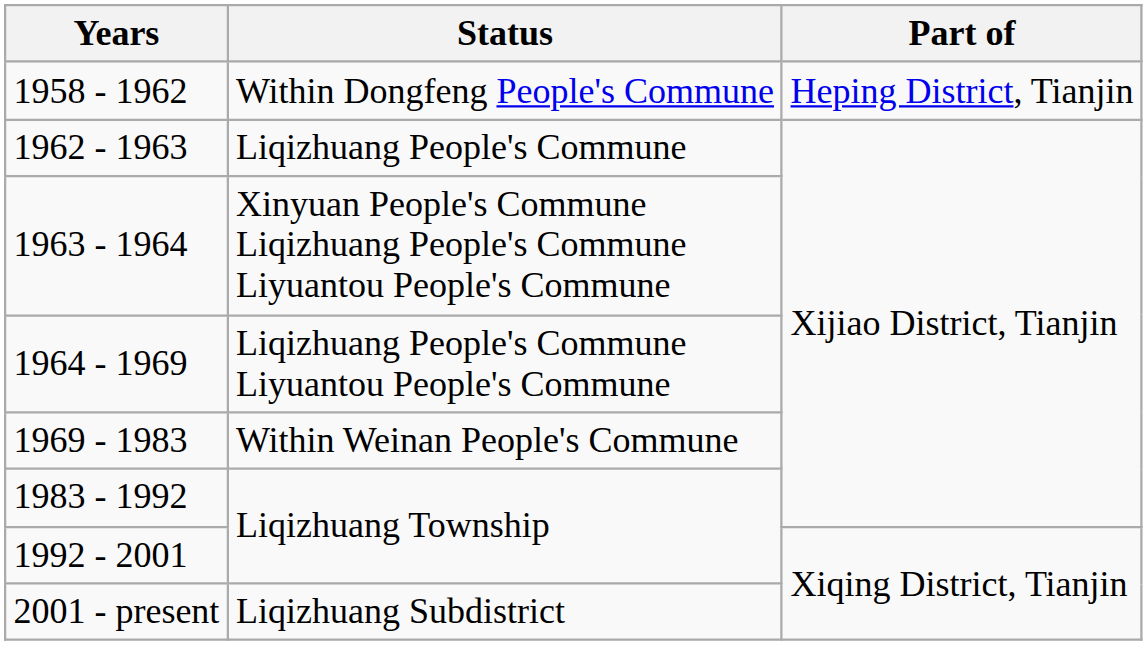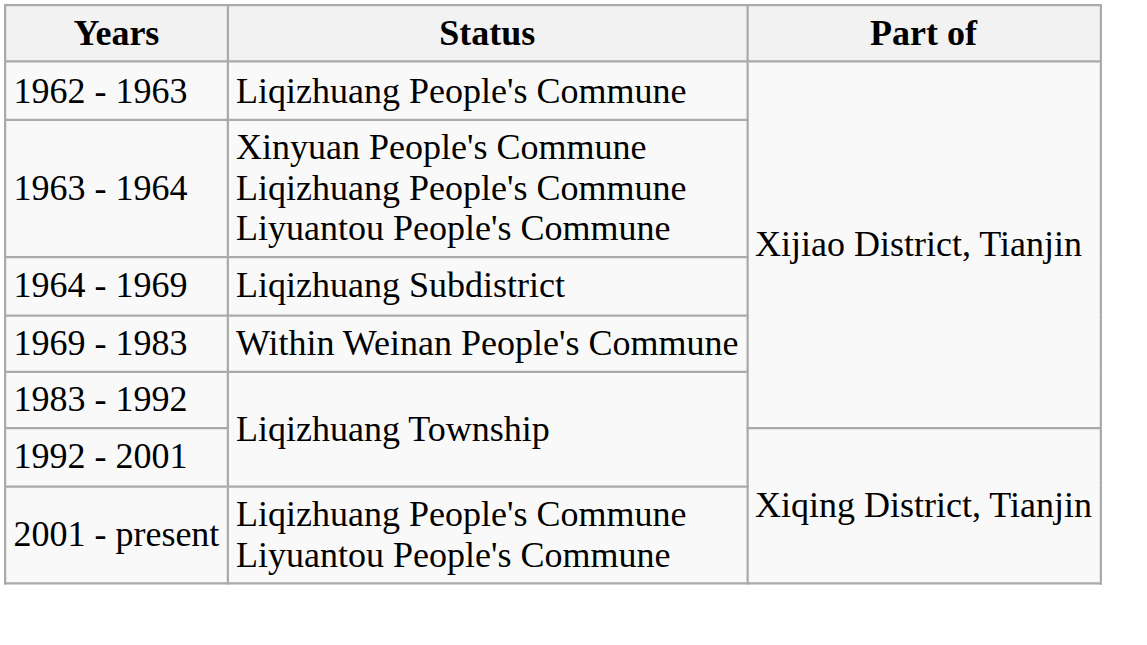- row: 1958 - 1962 | Within Dongfeng People's Commune | Heping District, Tianjin
1964 - 1969 | Status: Liqizhuang People's Commune Liyuantou People's Commune -> Liqizhuang Subdistrict
2001 - present | Status: Liqizhuang Subdistrict -> Liqizhuang People's Commune Liyuantou People's Commune
